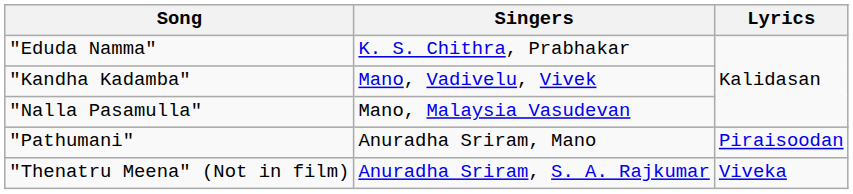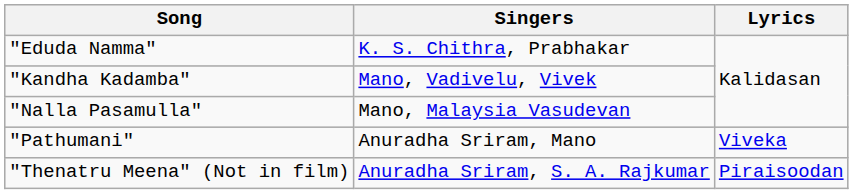"Pathumani" | Lyrics: Piraisoodan -> Viveka
"Thenatru Meena" (Not in film) | Lyrics: Viveka -> Piraisoodan
